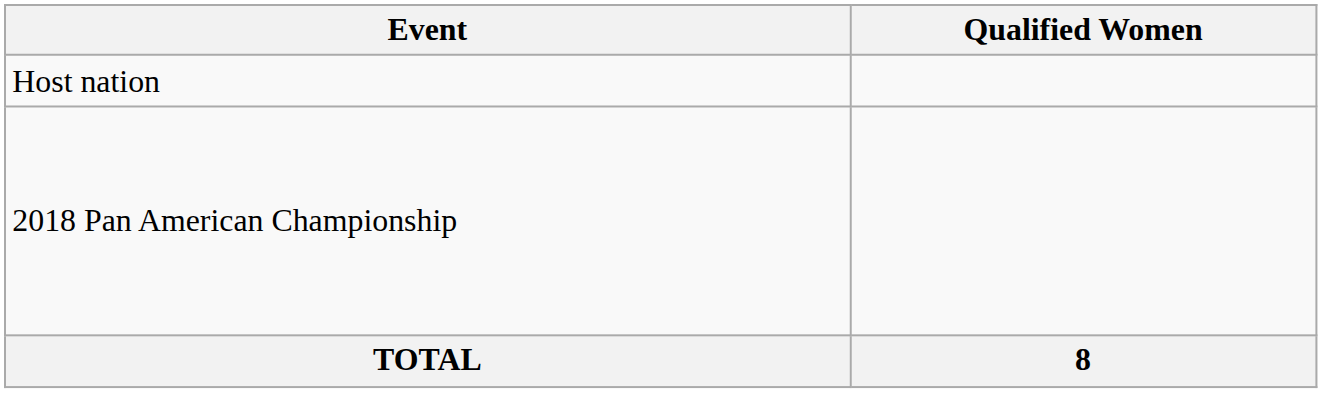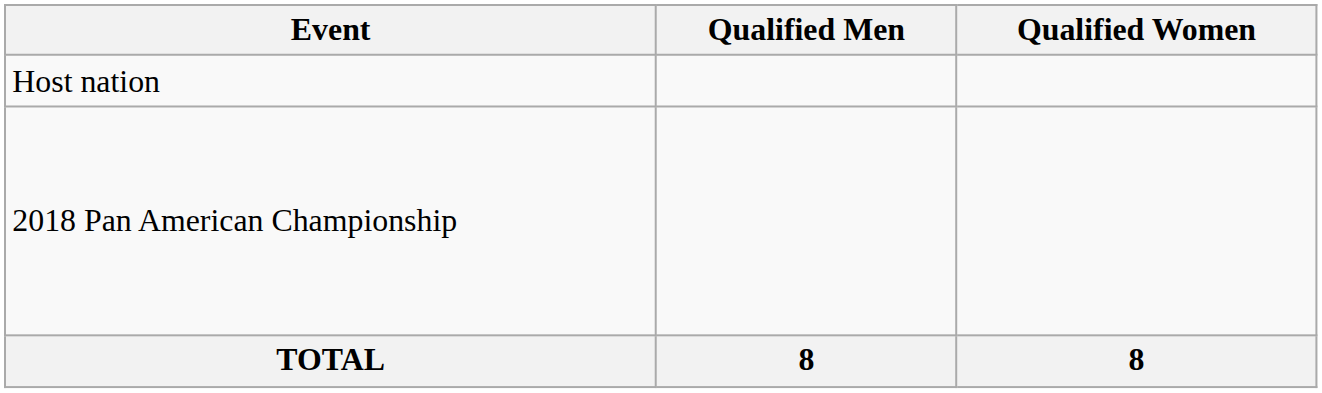+ column: Qualified Men | 8
